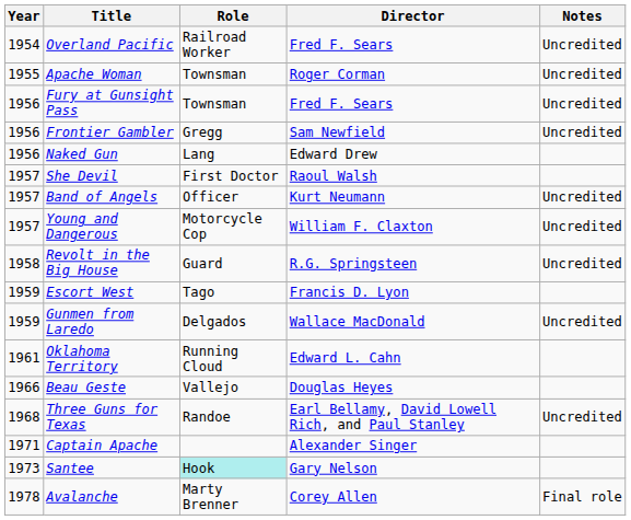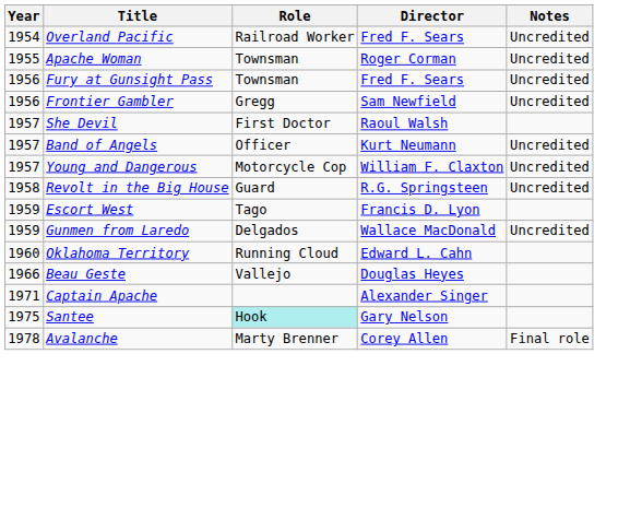- row: 1956 | Naked Gun | Lang | Edward Drew
Oklahoma Territory | Year: 1961 -> 1960
- row: 1968 | Three Guns for Texas | Randoe | Earl Bellamy, David Lowell Rich, and Paul Stanley | Uncredited
Santee | Year: 1973 -> 1975
